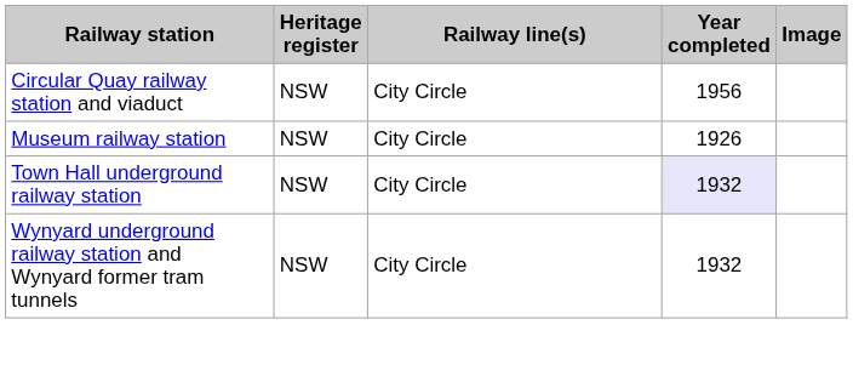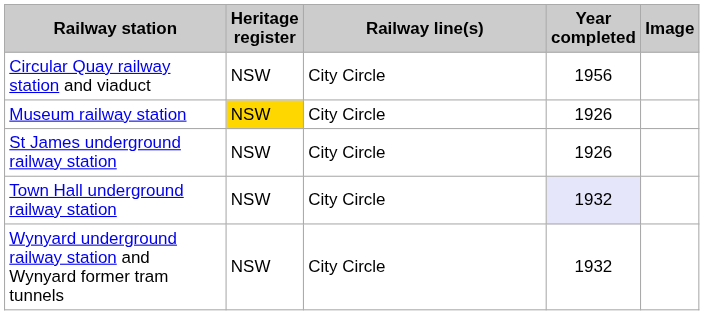Museum railway station | Heritage register: no background -> gold background
+ row: St James underground railway station | NSW | City Circle | 1926
